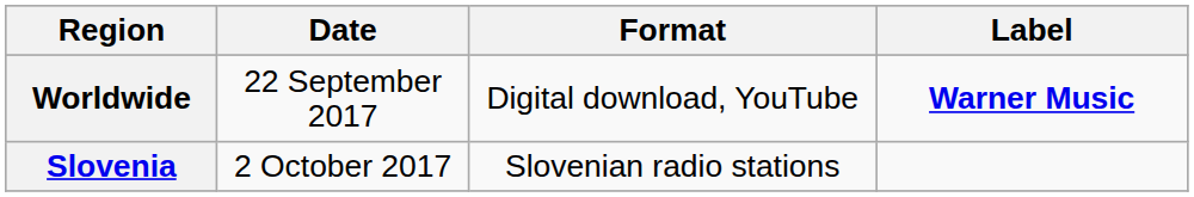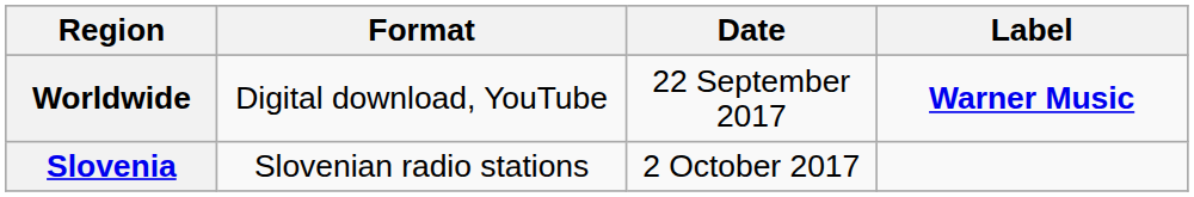columns swapped: Date <-> Format
